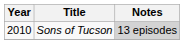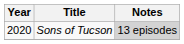Sons of Tucson | Year: 2010 -> 2020
